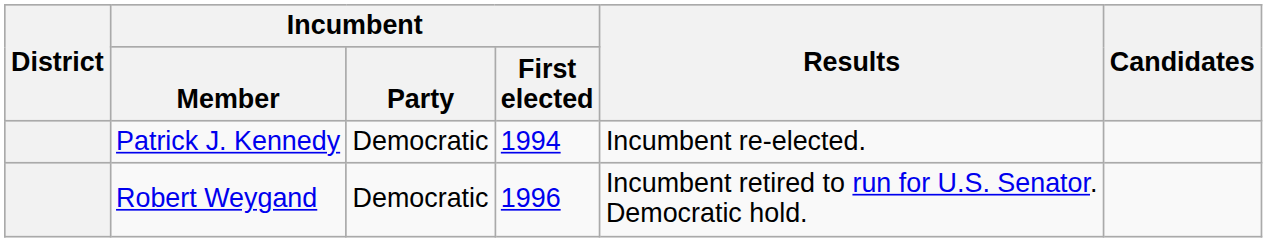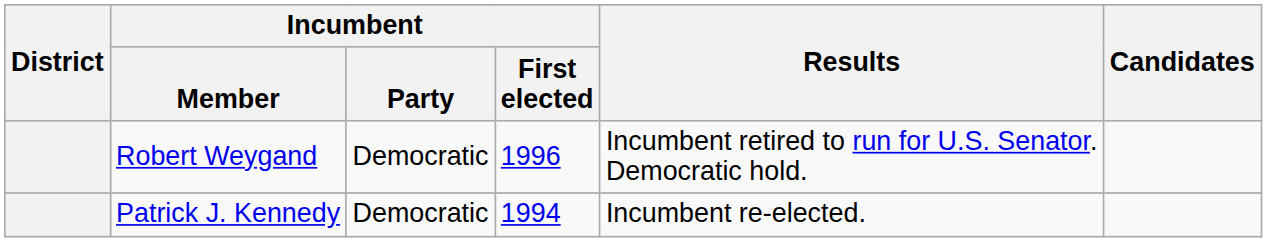rows swapped: Patrick J. Kennedy <-> Robert Weygand
